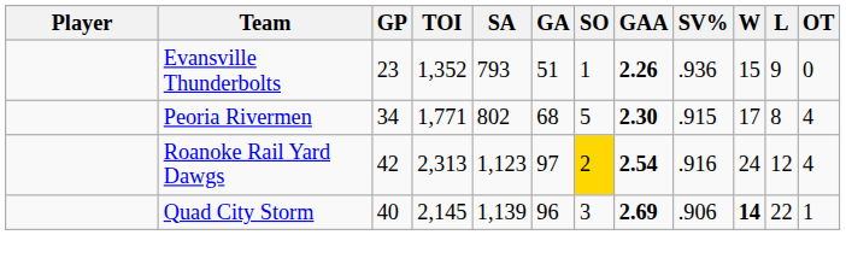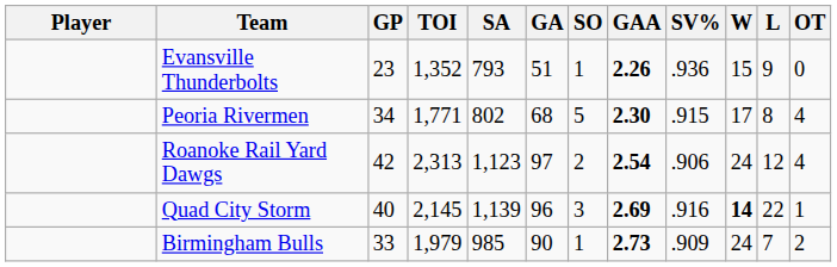Roanoke Rail Yard Dawgs | SO: gold background -> no background
Roanoke Rail Yard Dawgs | SV%: .916 -> .906
Quad City Storm | SV%: .906 -> .916
+ row: Birmingham Bulls | 33 | 1,979 | 985 | 90 | 1 | 2.73 | .909 | 24 | 7 | 2
